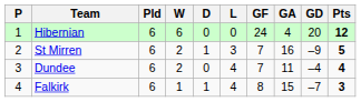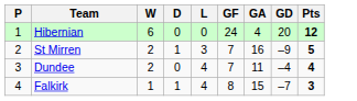- column: Pld | 6 | 6 | 6 | 6
